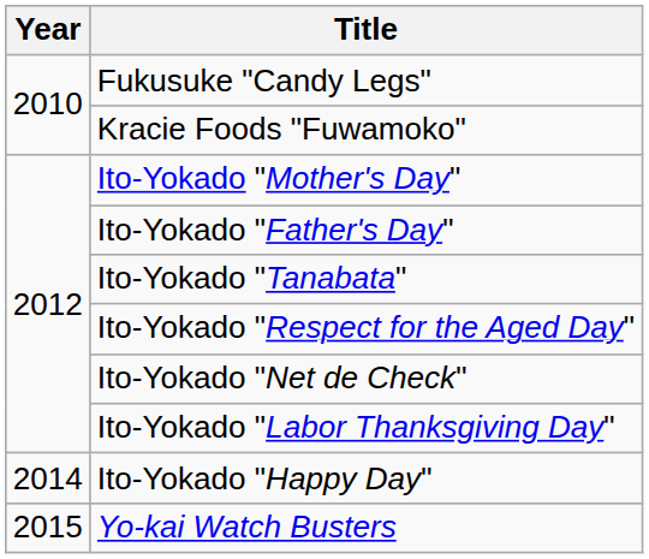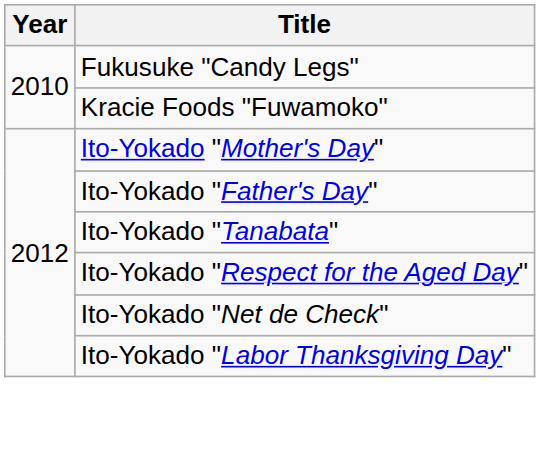- row: 2014 | Ito-Yokado "Happy Day"
- row: 2015 | Yo-kai Watch Busters
